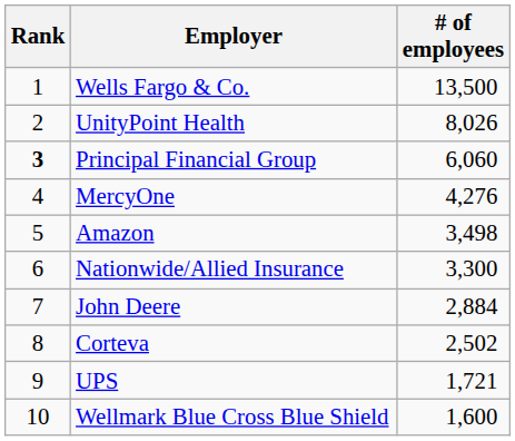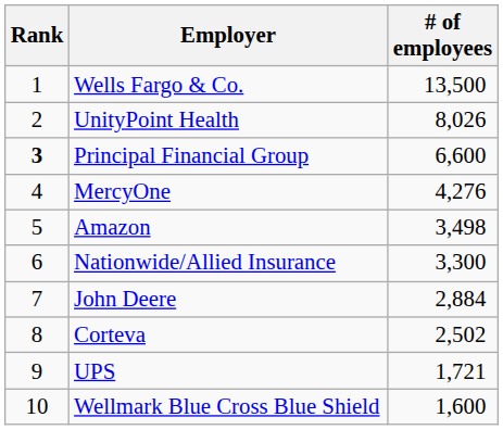Principal Financial Group | # of employees: 6,060 -> 6,600
